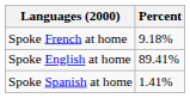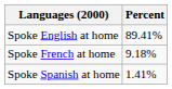rows swapped: Spoke English at home <-> Spoke French at home
